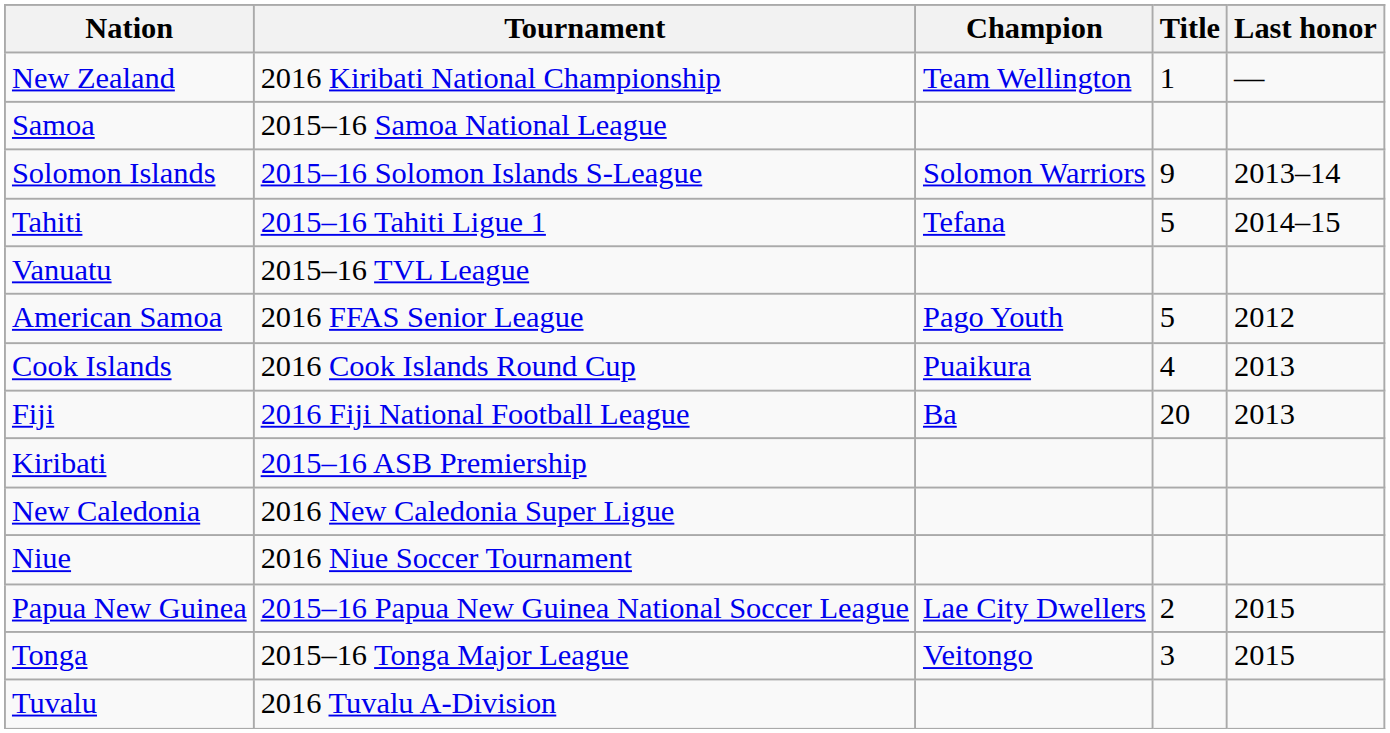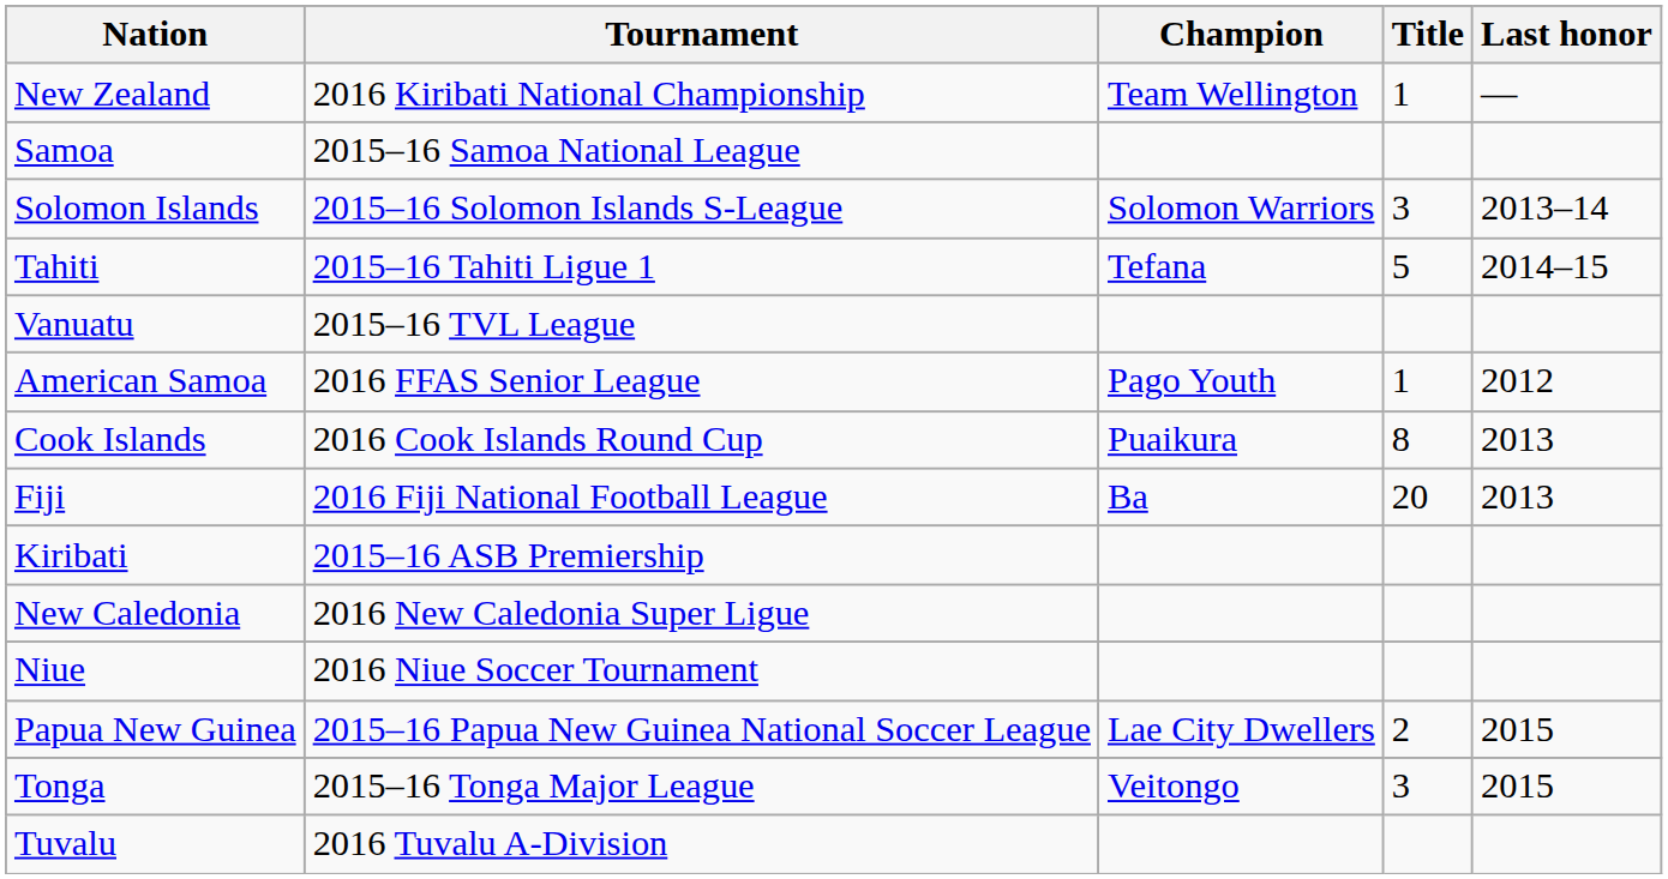Solomon Islands | Title: 9 -> 3
American Samoa | Title: 5 -> 1
Cook Islands | Title: 4 -> 8
